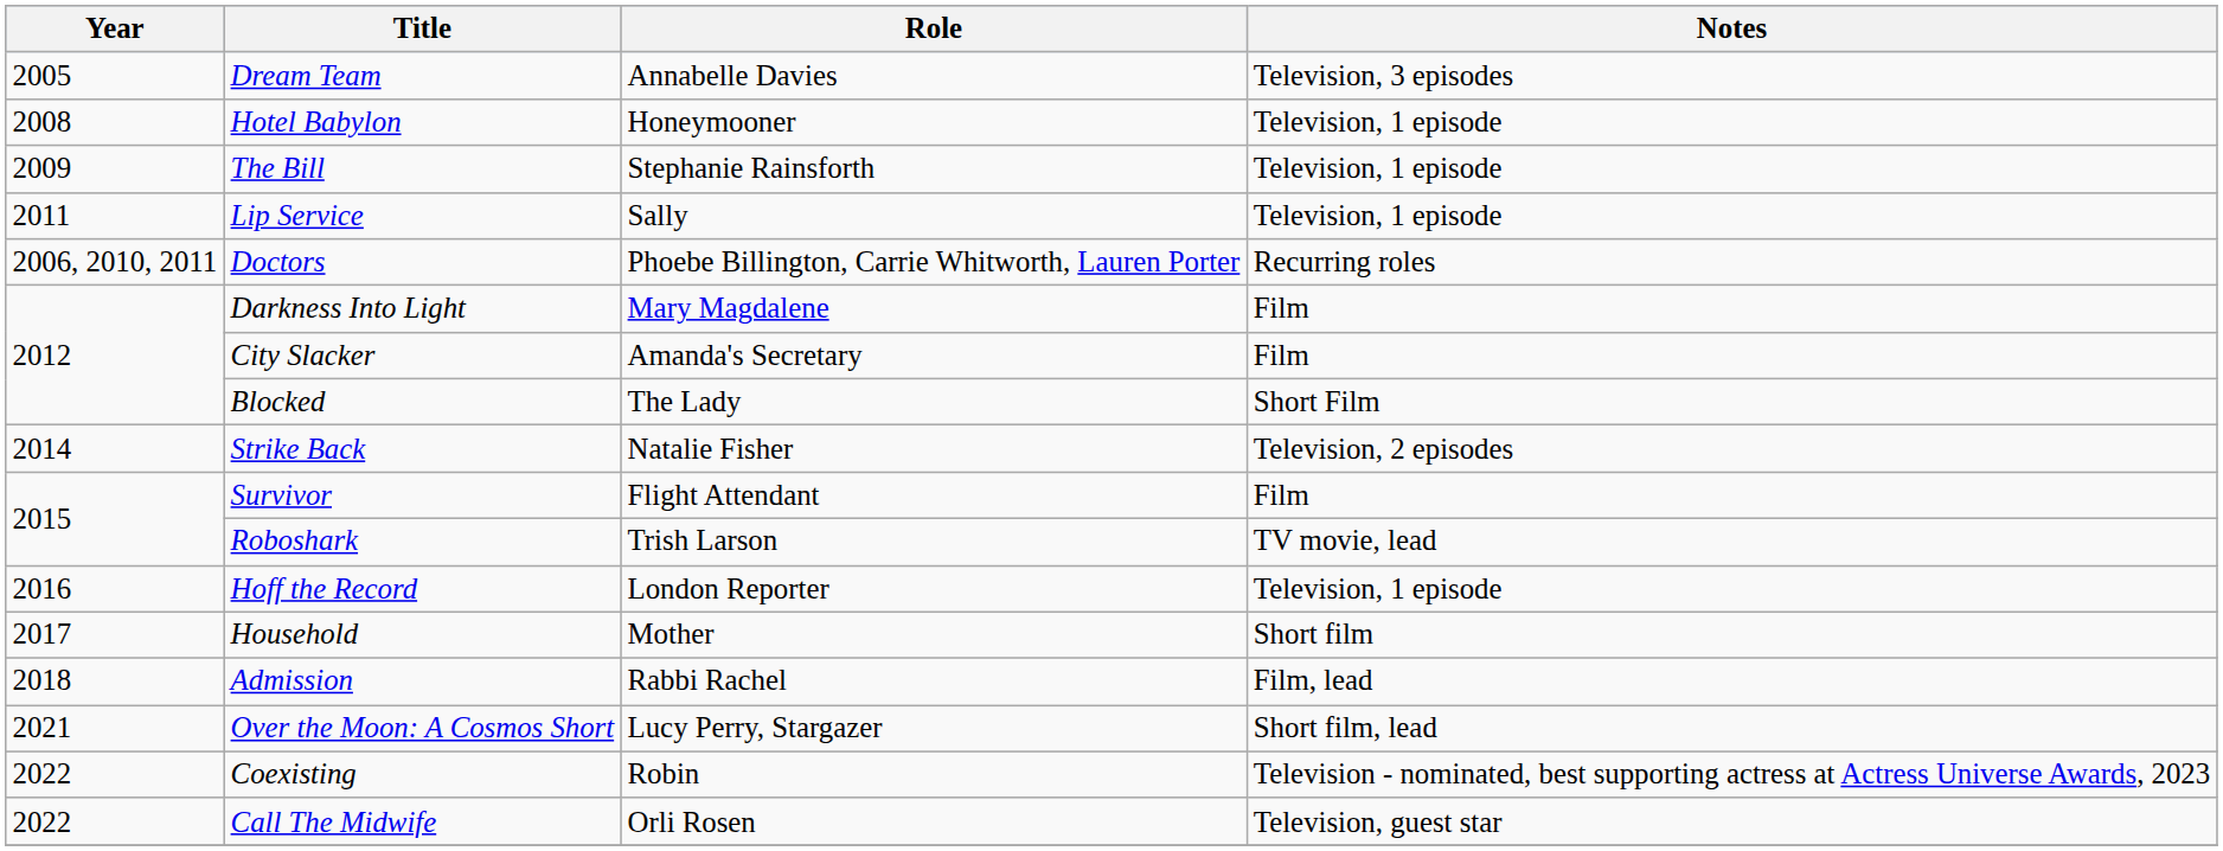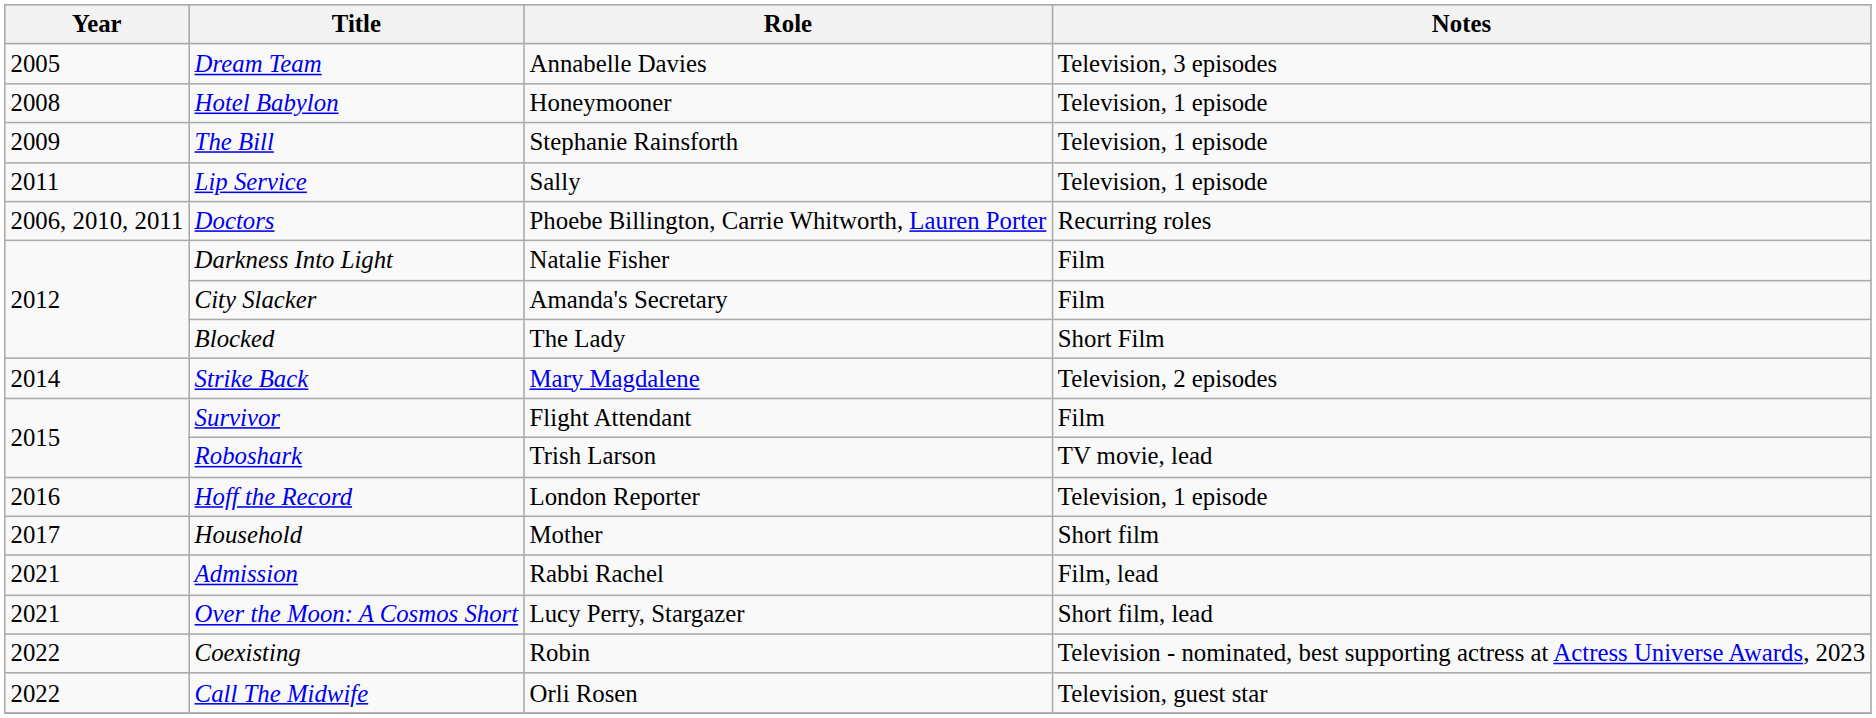Darkness Into Light | Role: Mary Magdalene -> Natalie Fisher
Strike Back | Role: Natalie Fisher -> Mary Magdalene
Admission | Year: 2018 -> 2021
